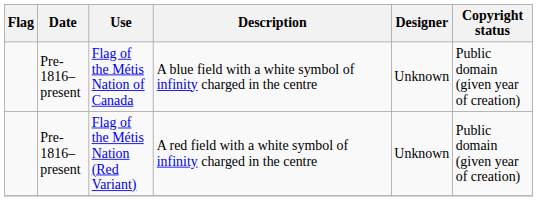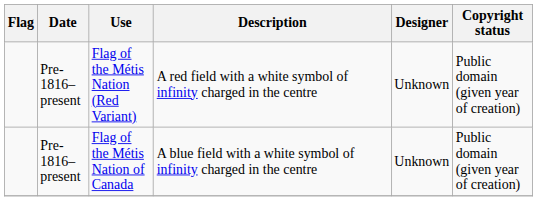rows swapped: Flag of the Métis Nation of Canada <-> Flag of the Métis Nation (Red Variant)
